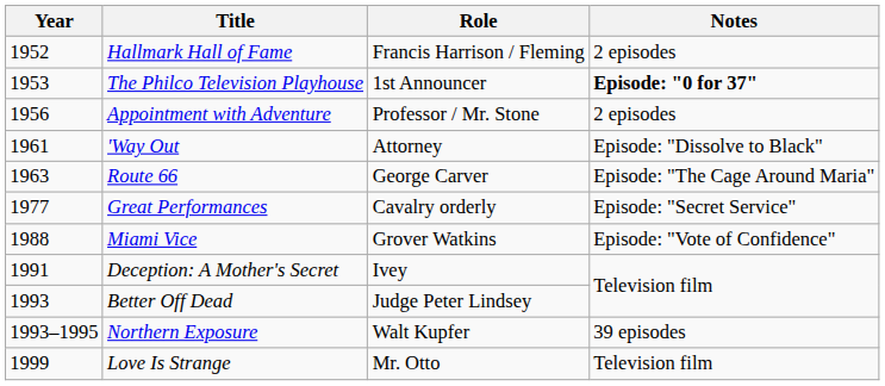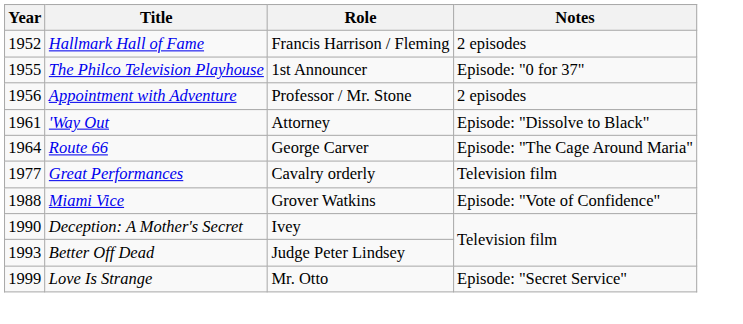The Philco Television Playhouse | Year: 1953 -> 1955
The Philco Television Playhouse | Notes: bold -> normal
Route 66 | Year: 1963 -> 1964
Great Performances | Notes: Episode: "Secret Service" -> Television film
Deception: A Mother's Secret | Year: 1991 -> 1990
- row: 1993–1995 | Northern Exposure | Walt Kupfer | 39 episodes
Love Is Strange | Notes: Television film -> Episode: "Secret Service"
